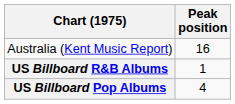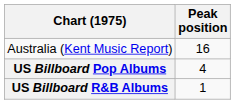rows swapped: US Billboard Pop Albums <-> US Billboard R&B Albums
